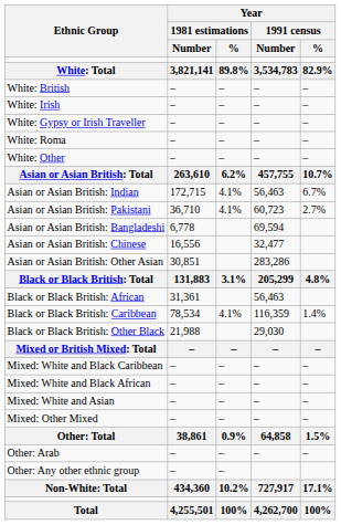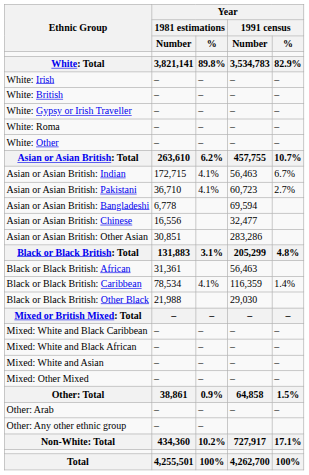rows swapped: White: British <-> White: Irish
